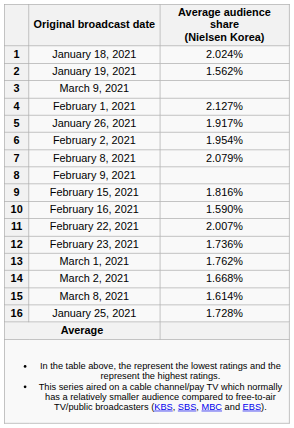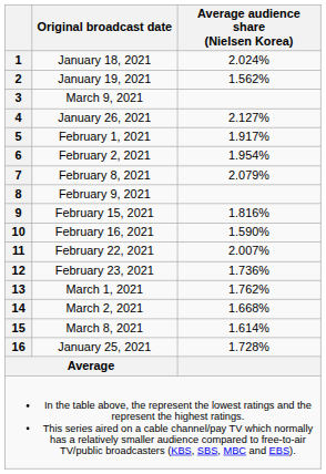4 | Original broadcast date: February 1, 2021 -> January 26, 2021
5 | Original broadcast date: January 26, 2021 -> February 1, 2021
